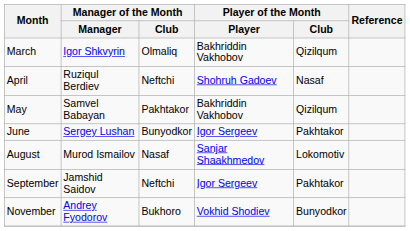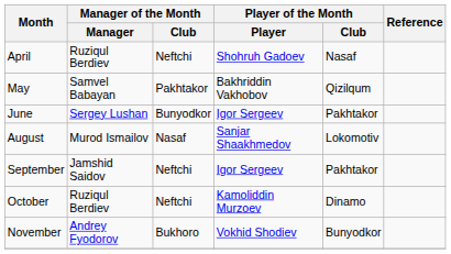- row: March | Igor Shkvyrin | Olmaliq | Bakhriddin Vakhobov | Qizilqum
+ row: October | Ruziqul Berdiev | Neftchi | Kamoliddin Murzoev | Dinamo
